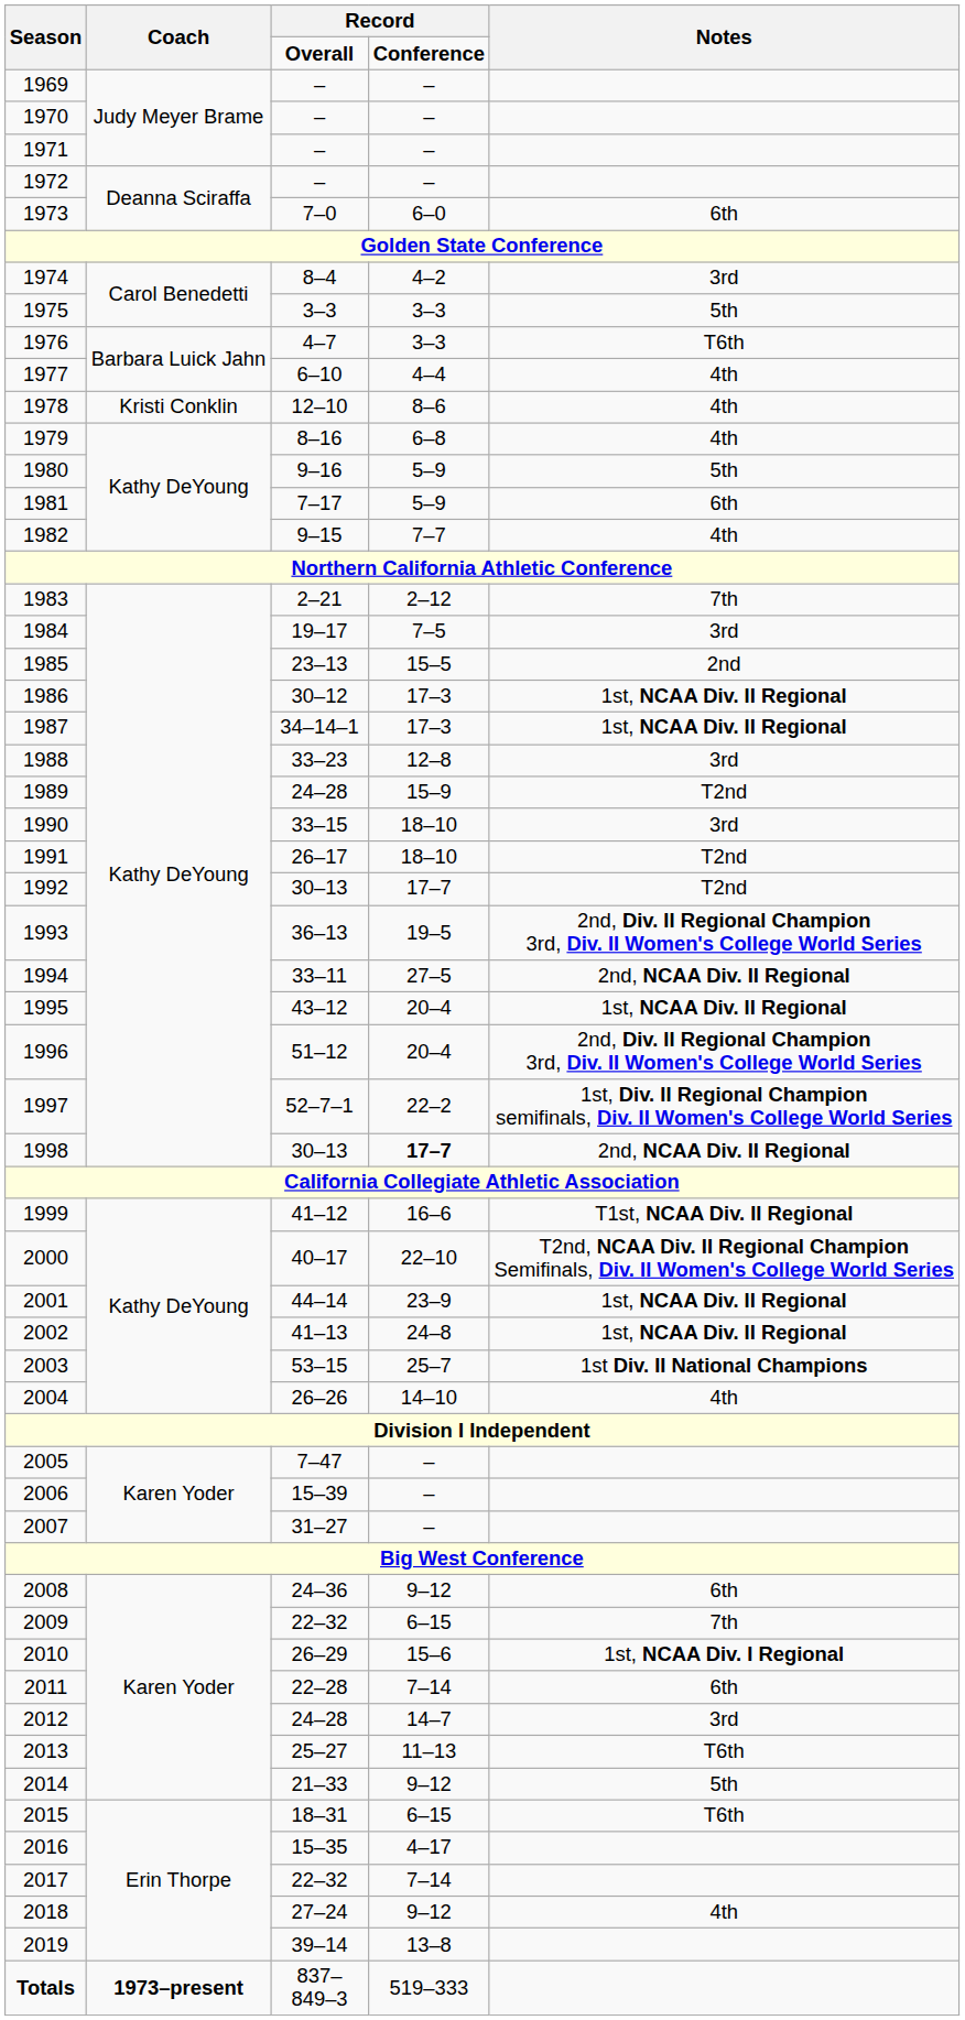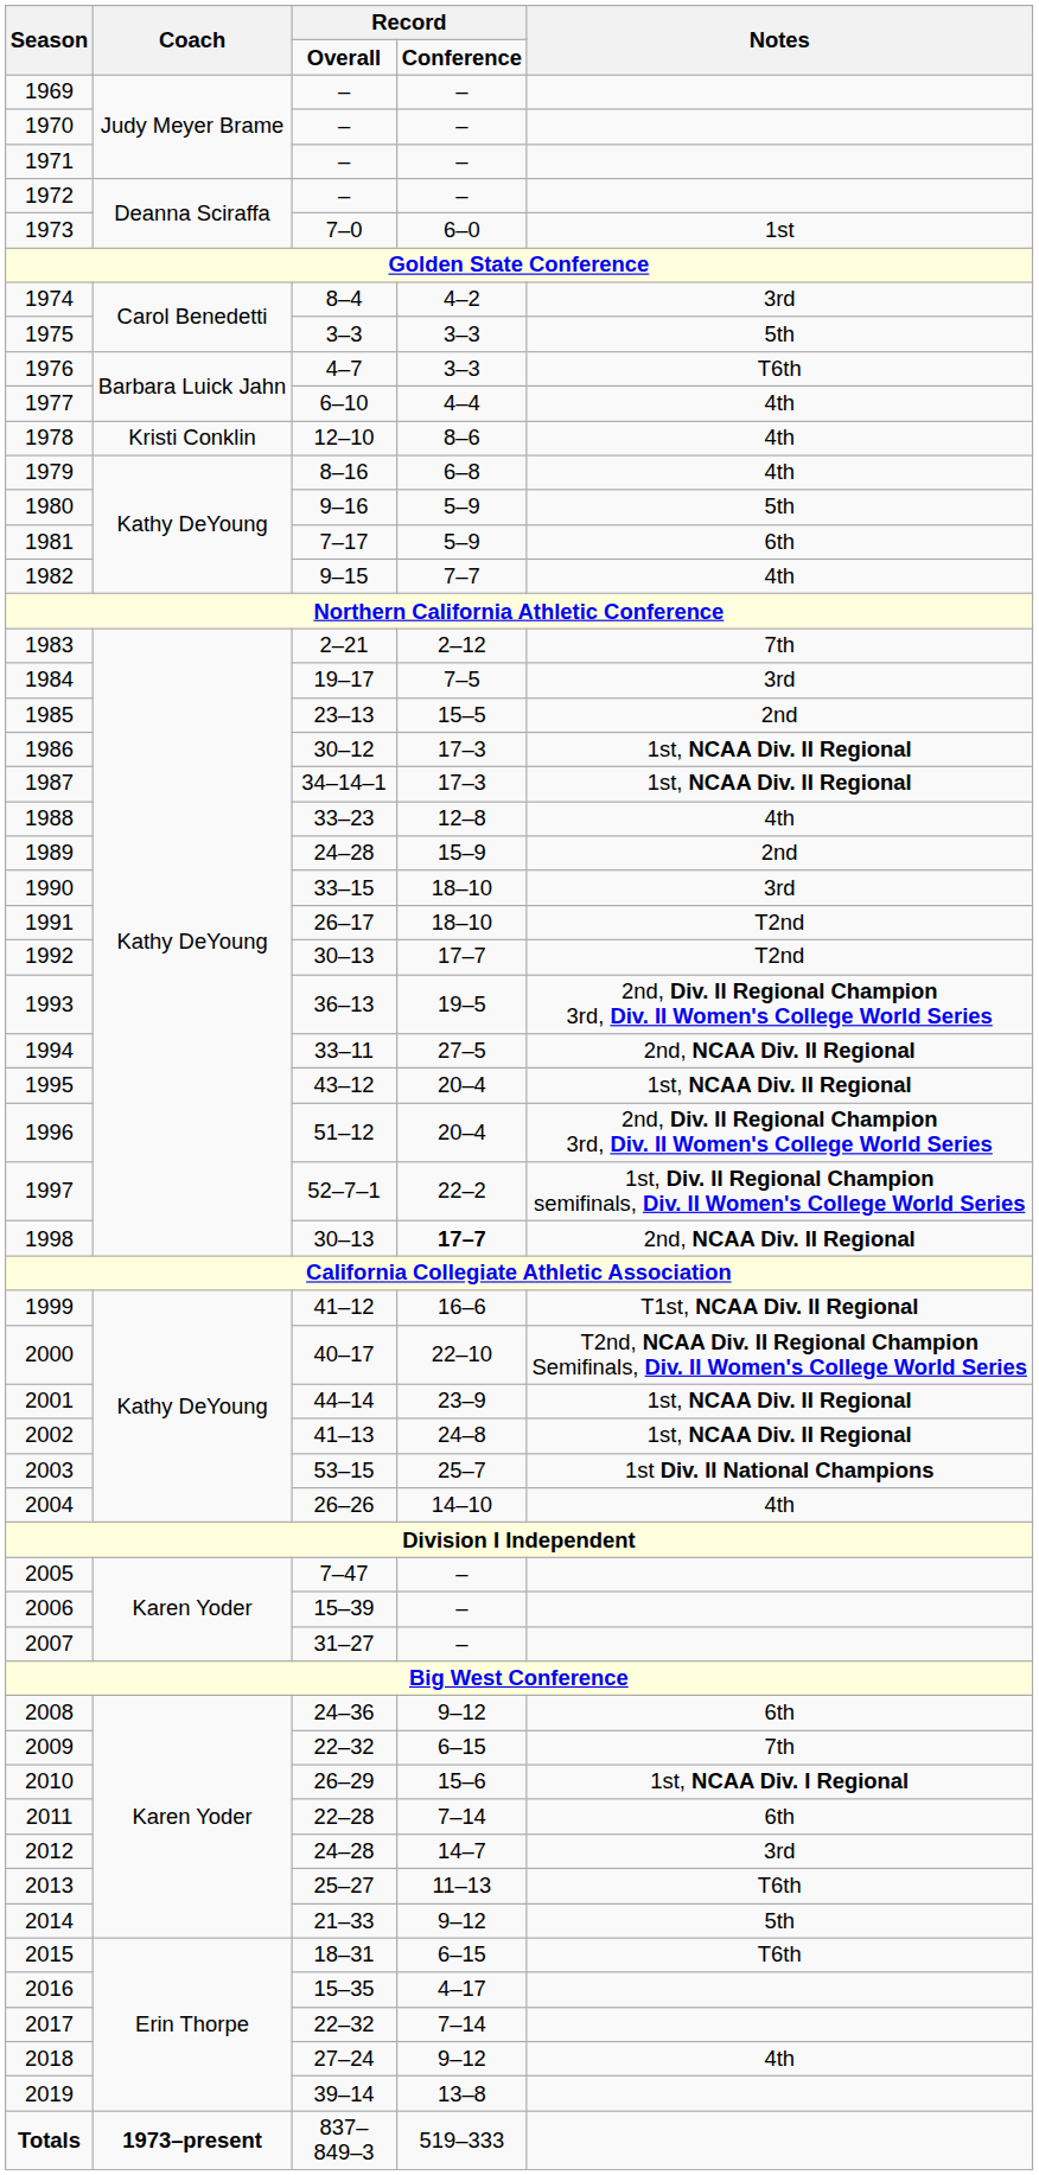1973 | Notes: 6th -> 1st
1988 | Notes: 3rd -> 4th
1989 | Notes: T2nd -> 2nd
